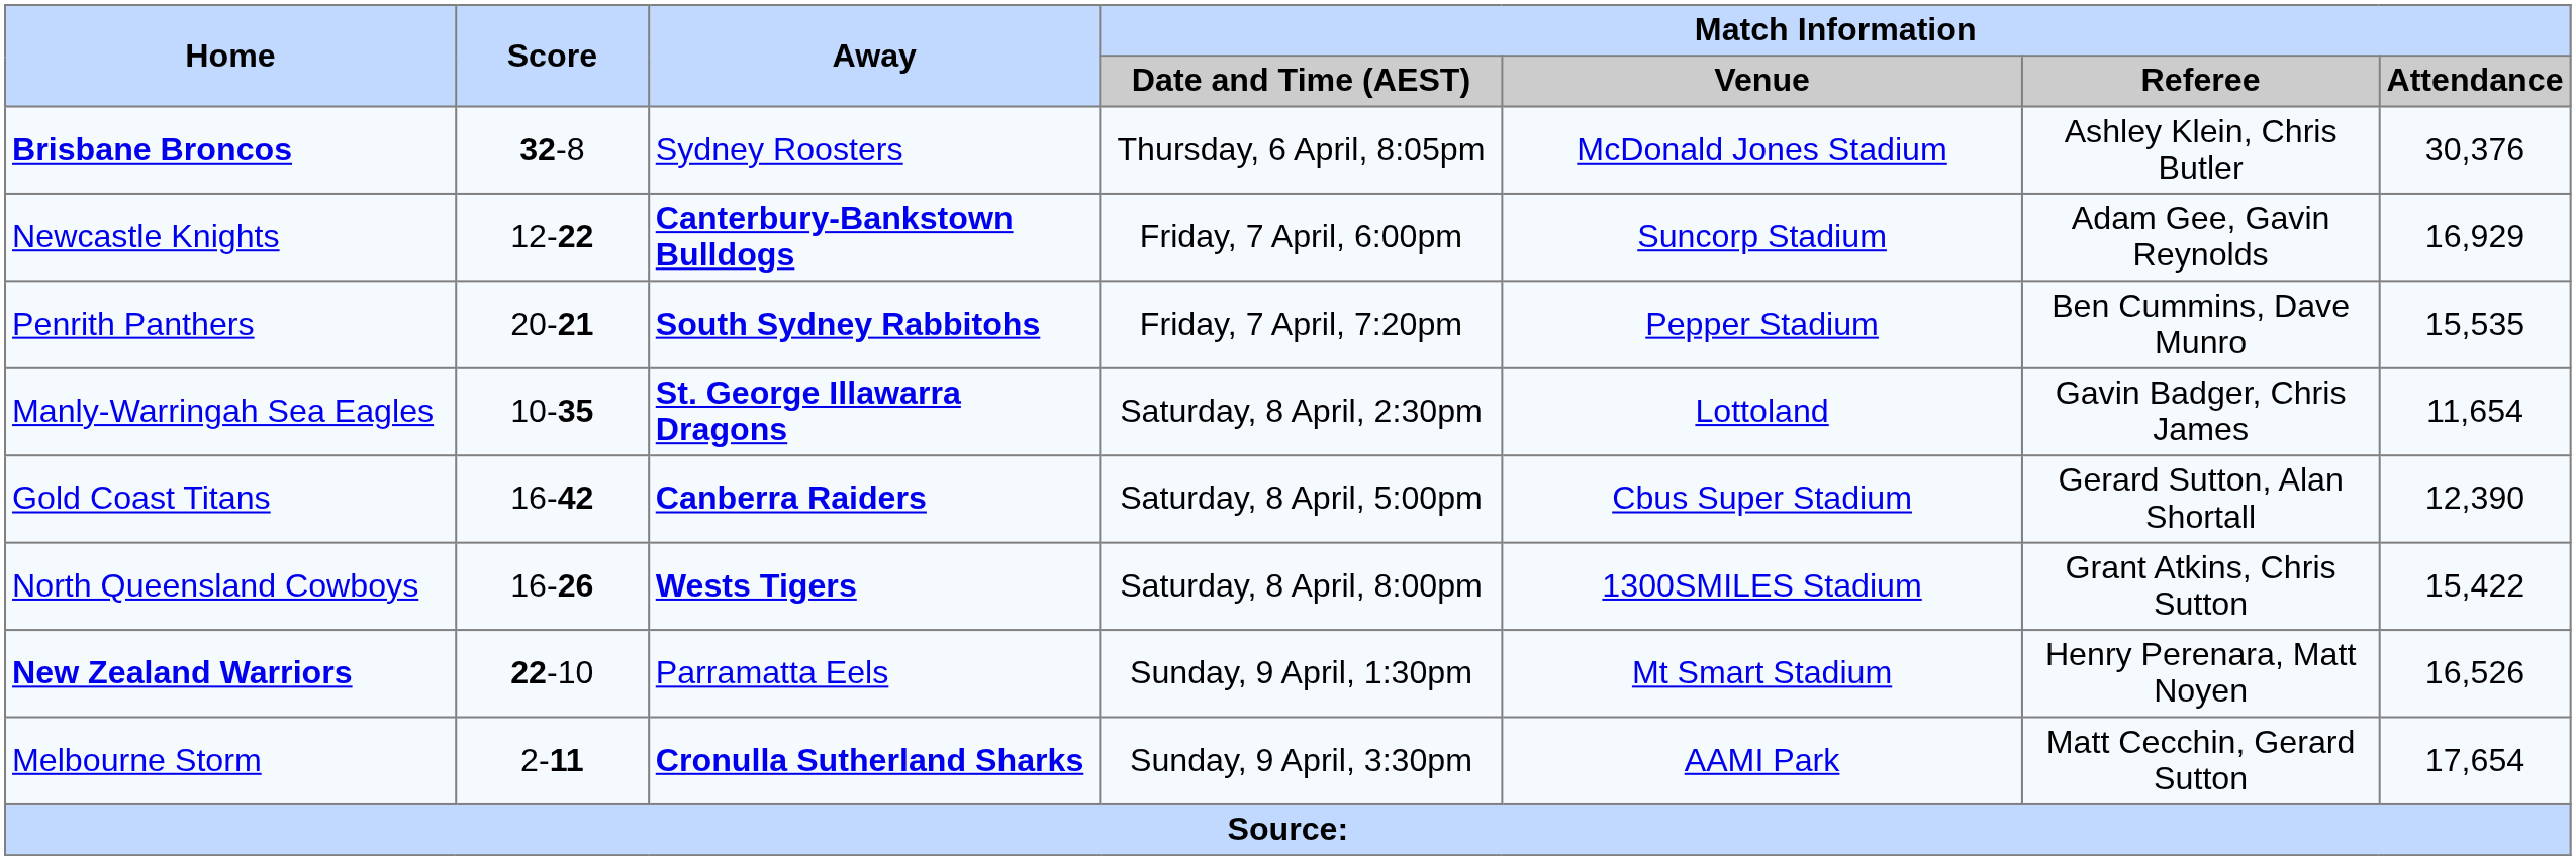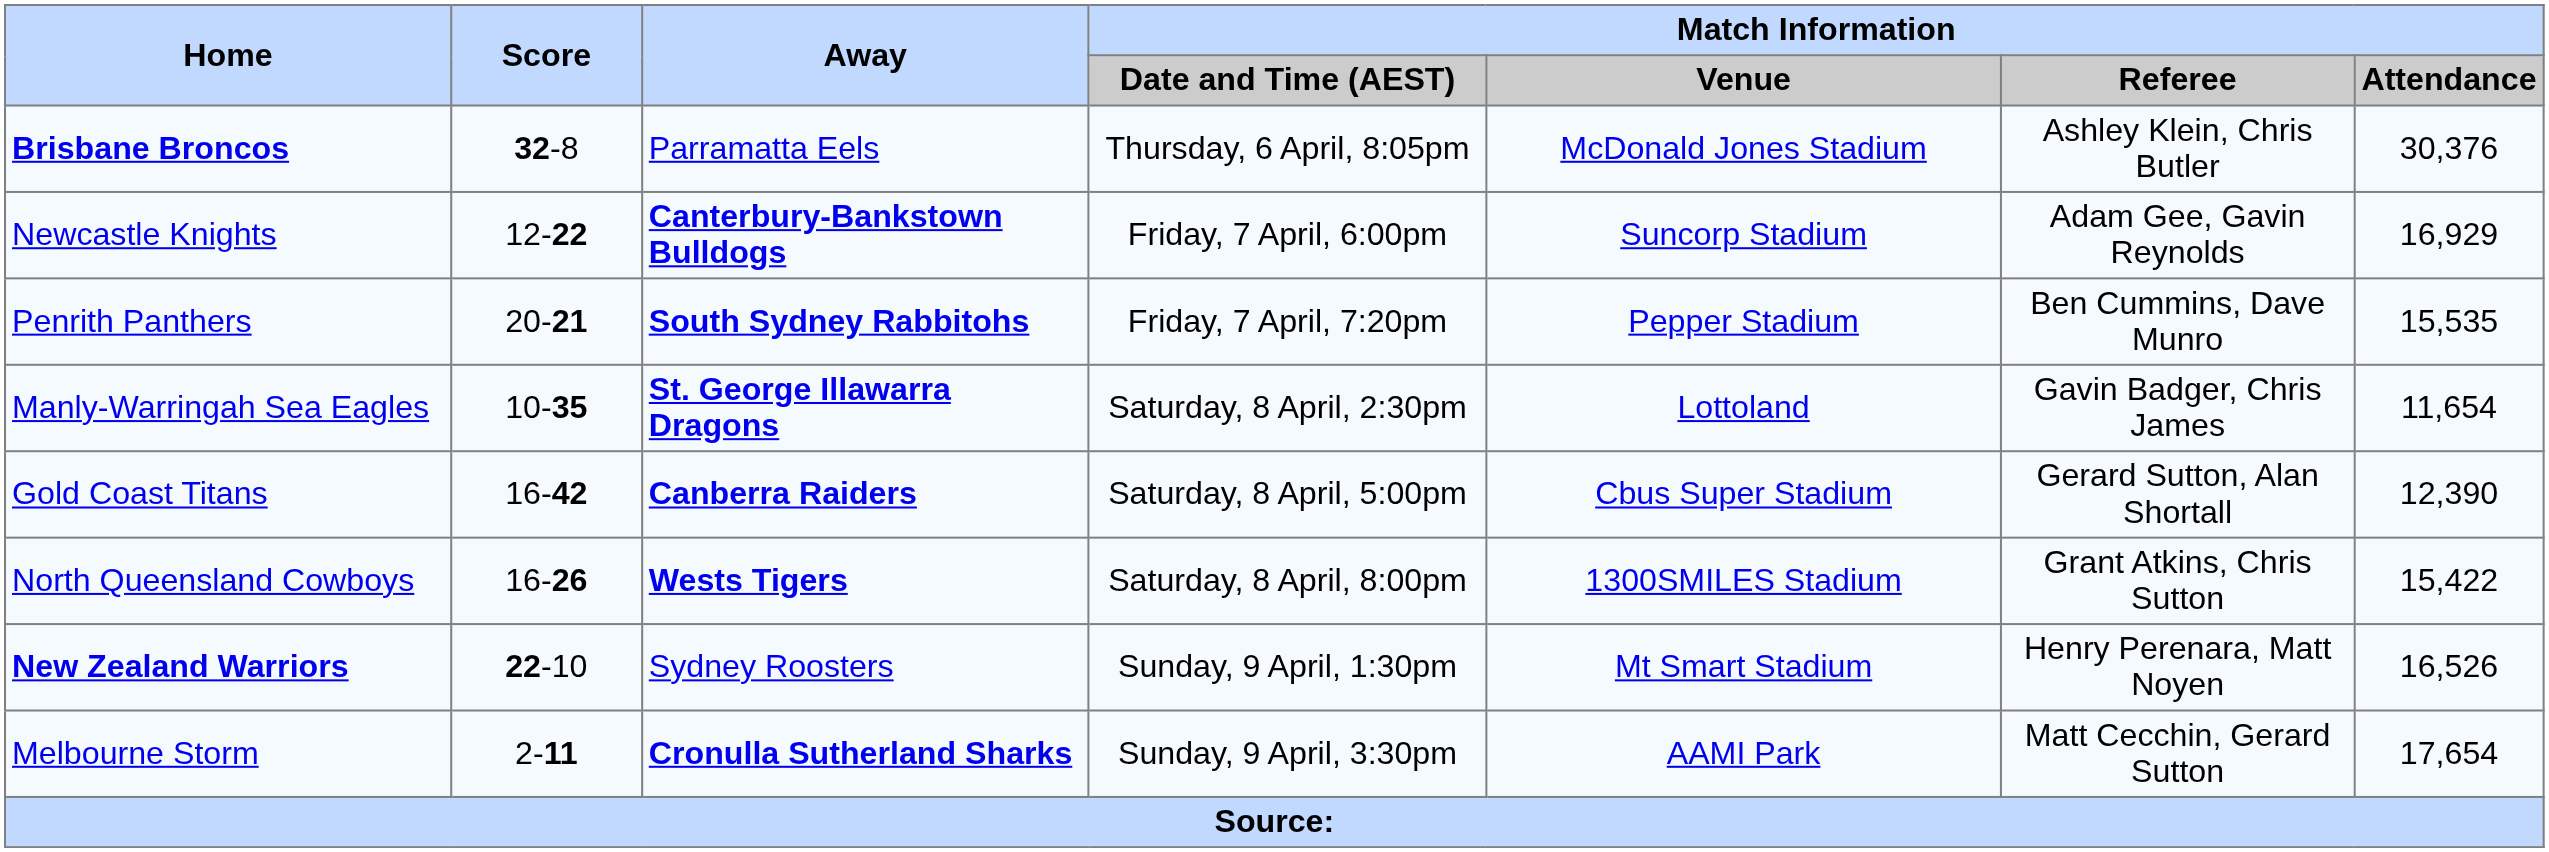Brisbane Broncos | Away: Sydney Roosters -> Parramatta Eels
New Zealand Warriors | Away: Parramatta Eels -> Sydney Roosters
